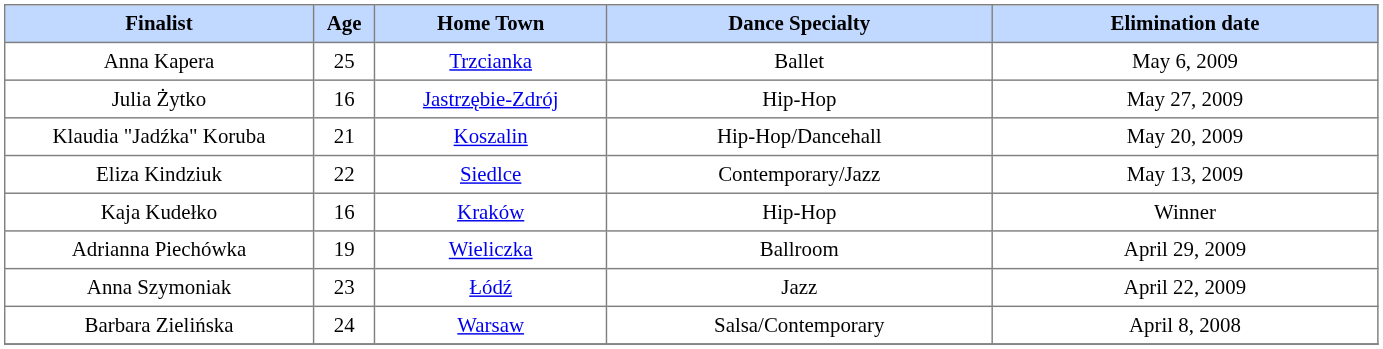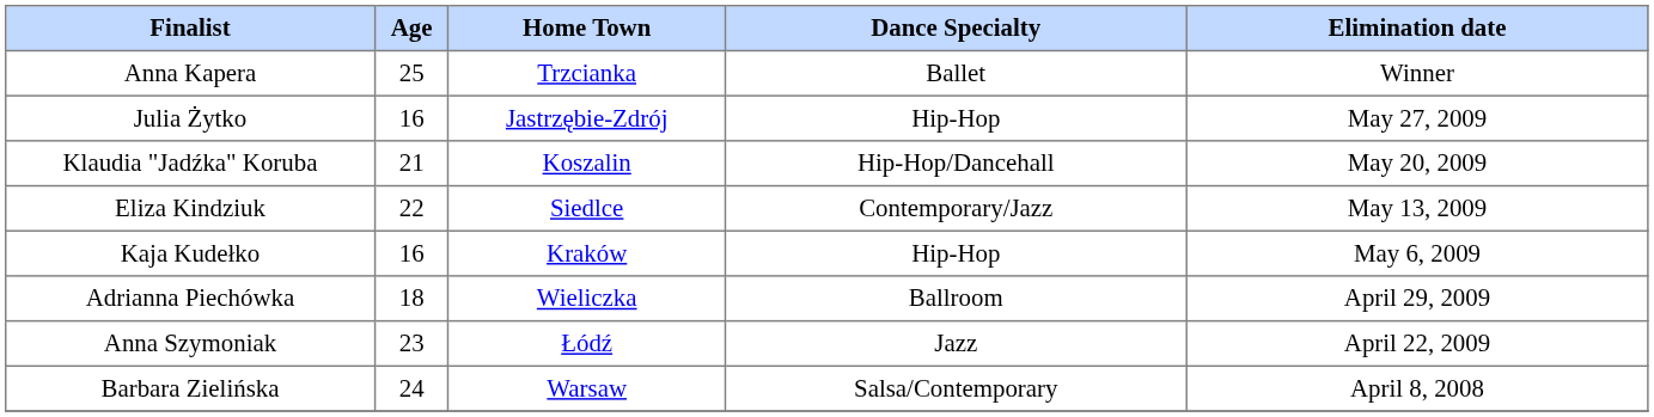Anna Kapera | Elimination date: May 6, 2009 -> Winner
Kaja Kudełko | Elimination date: Winner -> May 6, 2009
Adrianna Piechówka | Age: 19 -> 18
